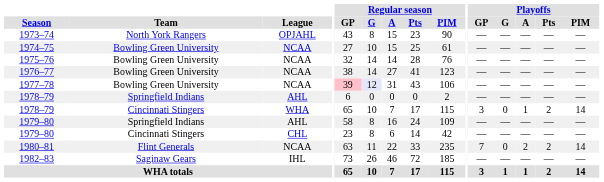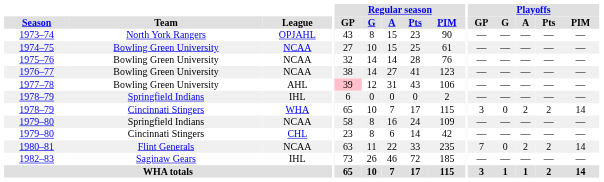1977–78 | League: NCAA -> AHL
1977–78 | Regular season / G: lavender background -> no background
1978–79 / Springfield Indians | League: AHL -> IHL
1978–79 / Cincinnati Stingers | Playoffs / A: 1 -> 2
1979–80 / Springfield Indians | League: AHL -> NCAA
